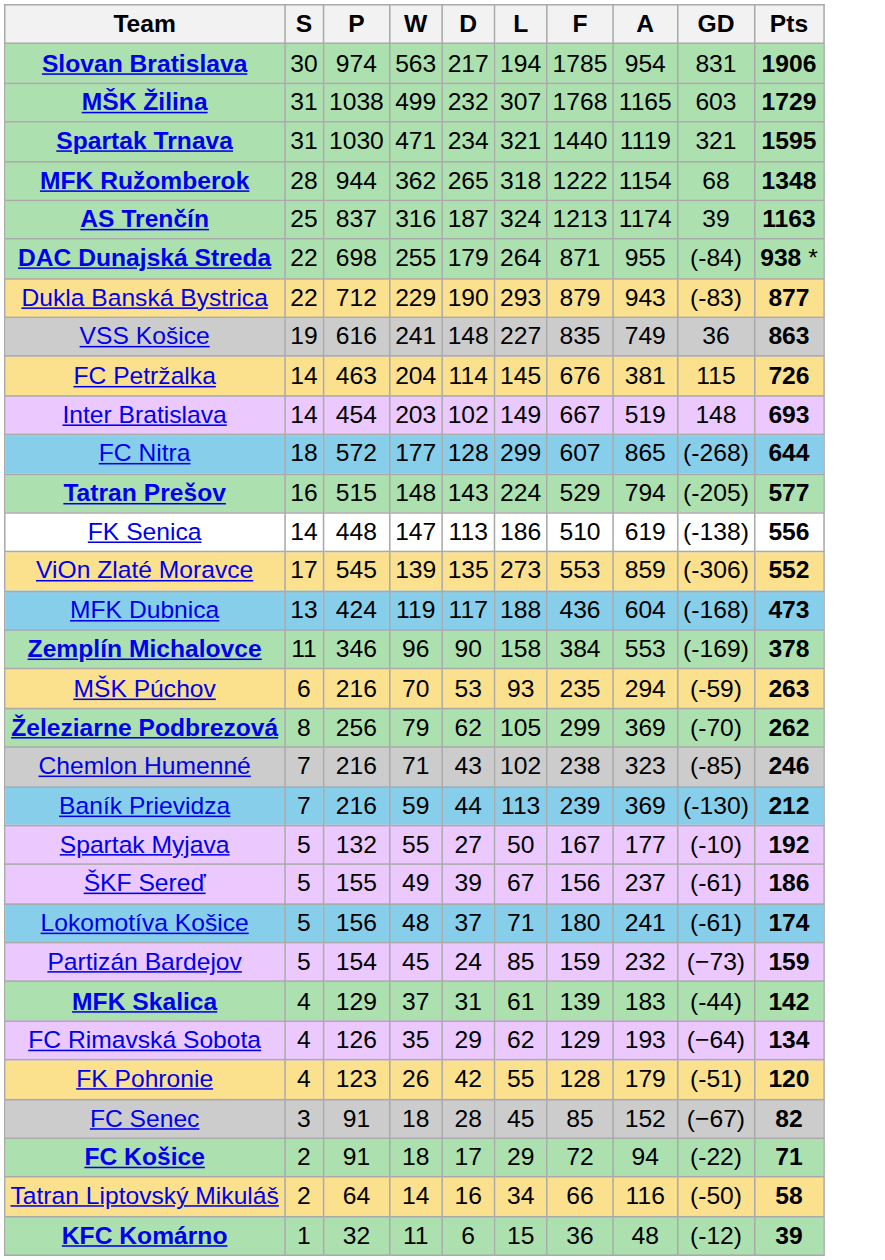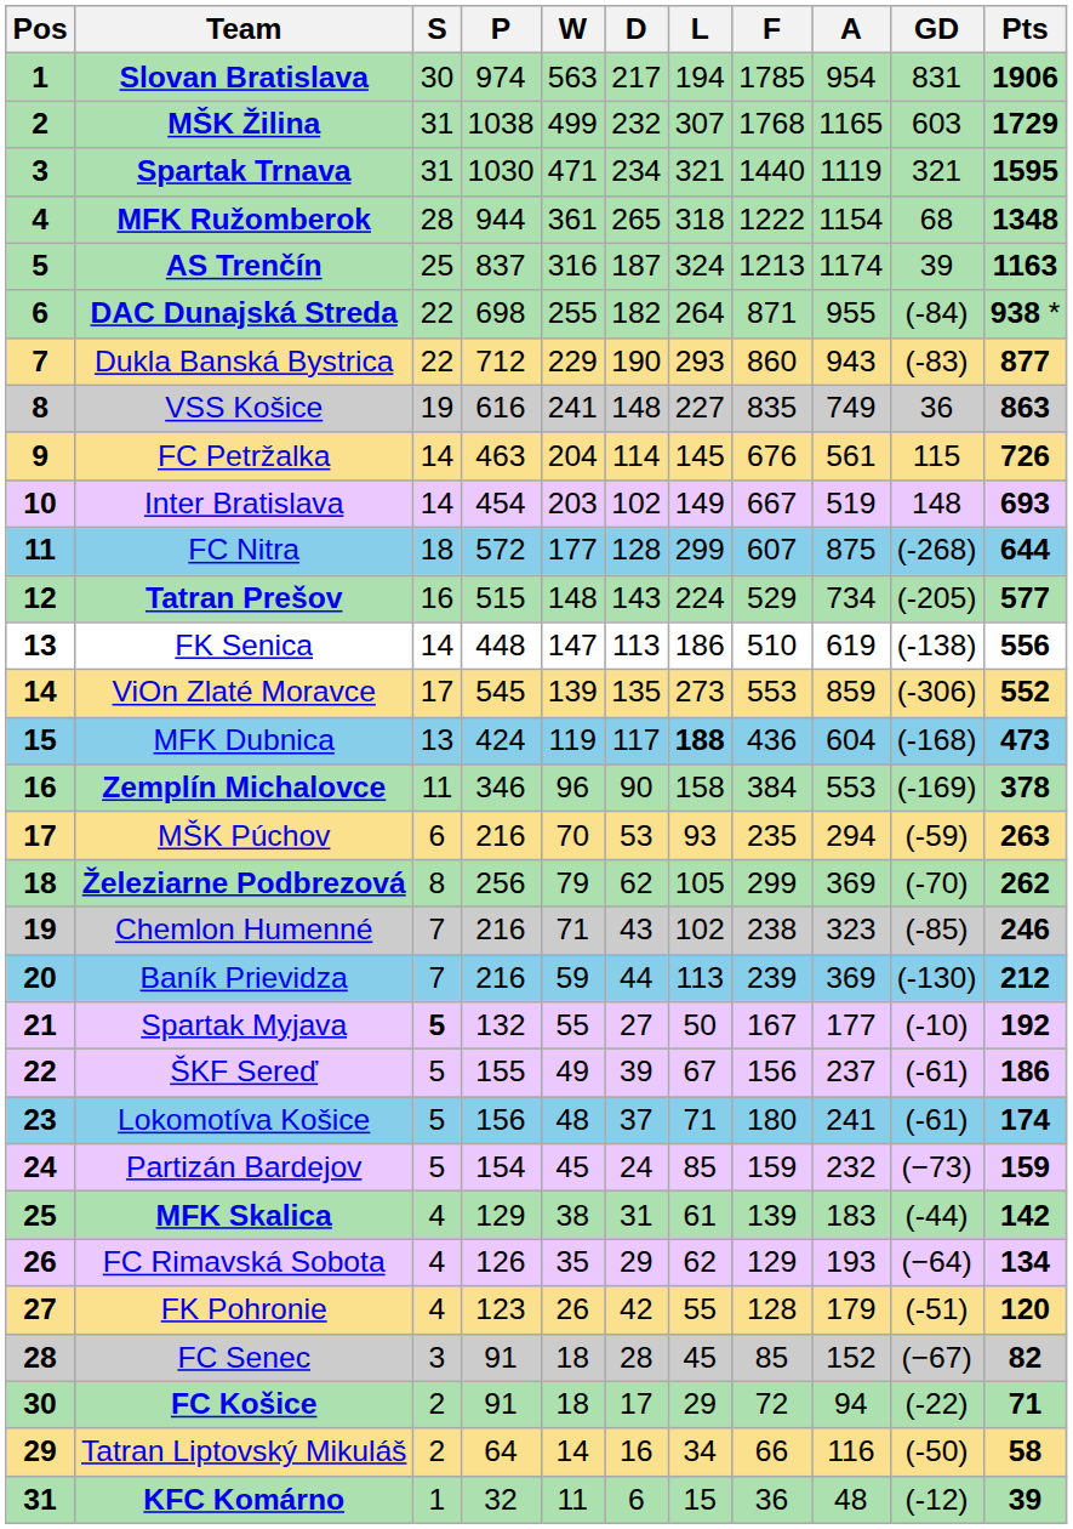+ column: Pos | 1 | 2 | 3 | 4 | 5 | 6 | 7 | 8 | 9 | 10 | 11 | 12 | 13 | 14 | 15 | 16 | 17 | 18 | 19 | 20 | 21 | 22 | 23 | 24 | 25 | 26 | 27 | 28 | 30 | 29 | 31
MFK Ružomberok | W: 362 -> 361
DAC Dunajská Streda | D: 179 -> 182
Dukla Banská Bystrica | F: 879 -> 860
FC Petržalka | A: 381 -> 561
FC Nitra | A: 865 -> 875
Tatran Prešov | A: 794 -> 734
MFK Dubnica | L: normal -> bold
Spartak Myjava | S: normal -> bold
MFK Skalica | W: 37 -> 38
